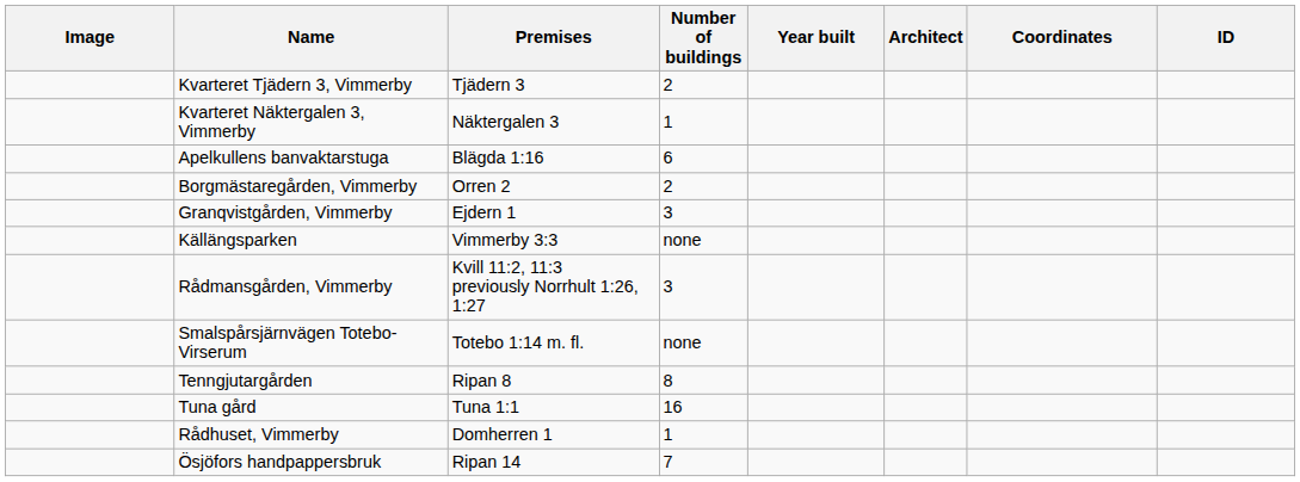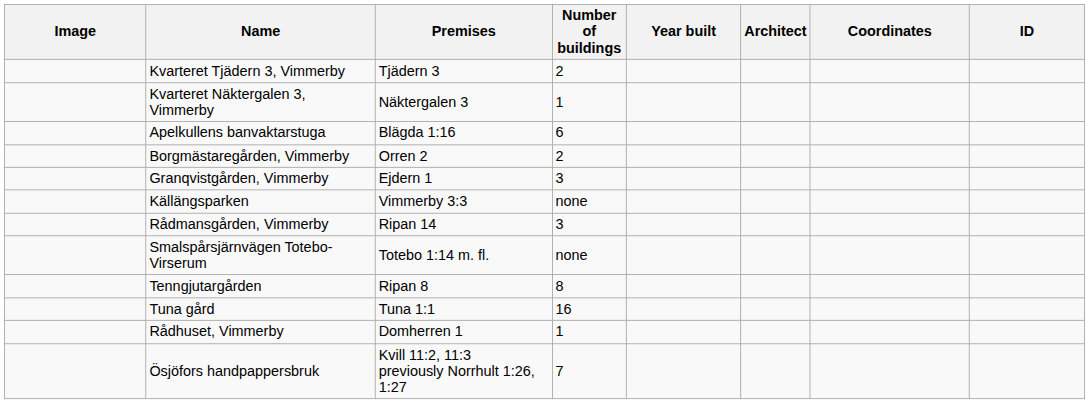Rådmansgården, Vimmerby | Premises: Kvill 11:2, 11:3 previously Norrhult 1:26, 1:27 -> Ripan 14
Ösjöfors handpappersbruk | Premises: Ripan 14 -> Kvill 11:2, 11:3 previously Norrhult 1:26, 1:27
